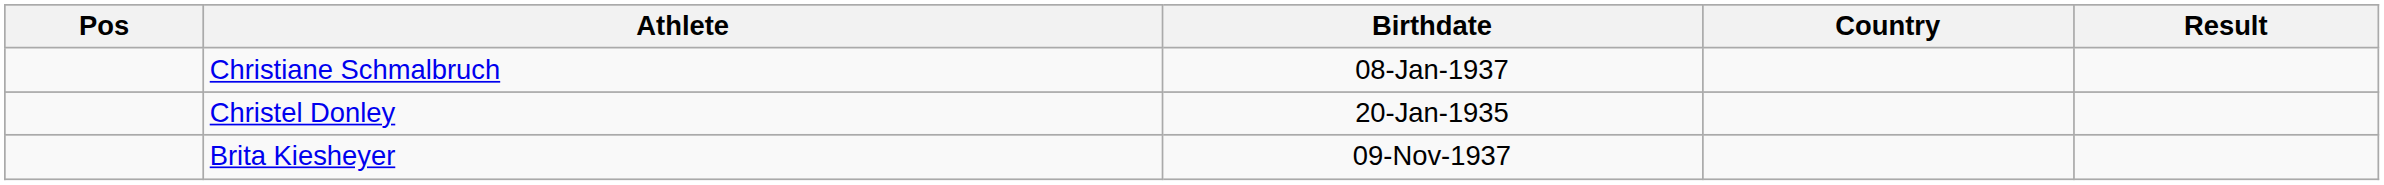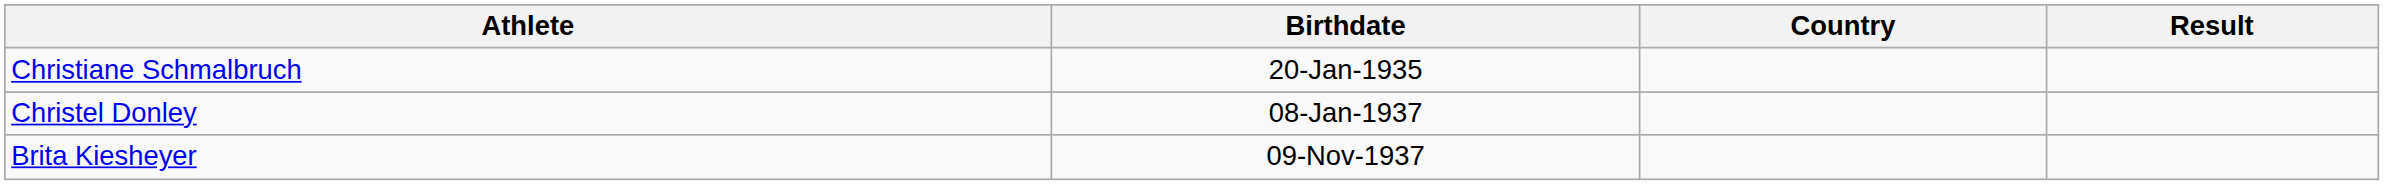- column: Pos
Christiane Schmalbruch | Birthdate: 08-Jan-1937 -> 20-Jan-1935
Christel Donley | Birthdate: 20-Jan-1935 -> 08-Jan-1937
